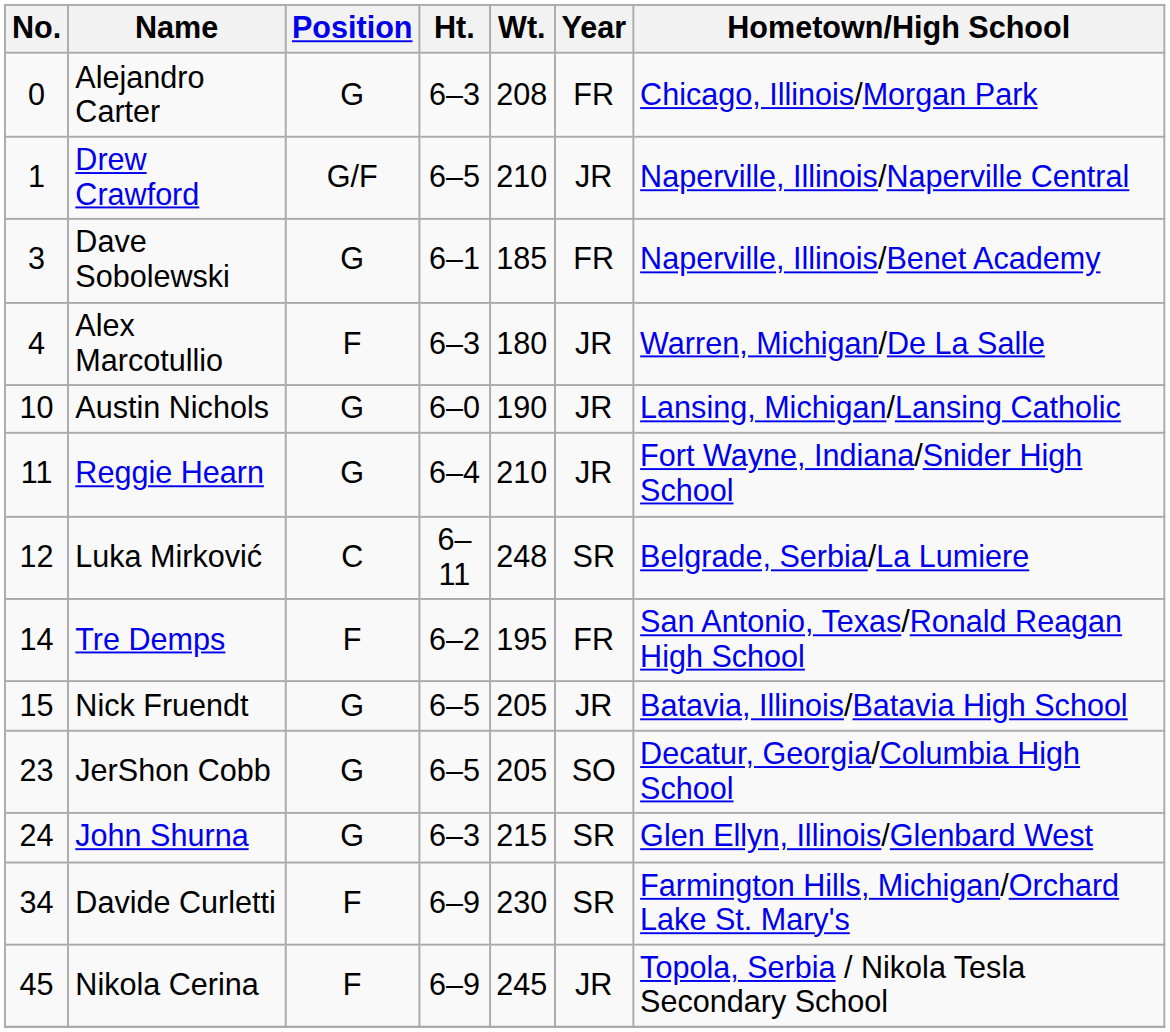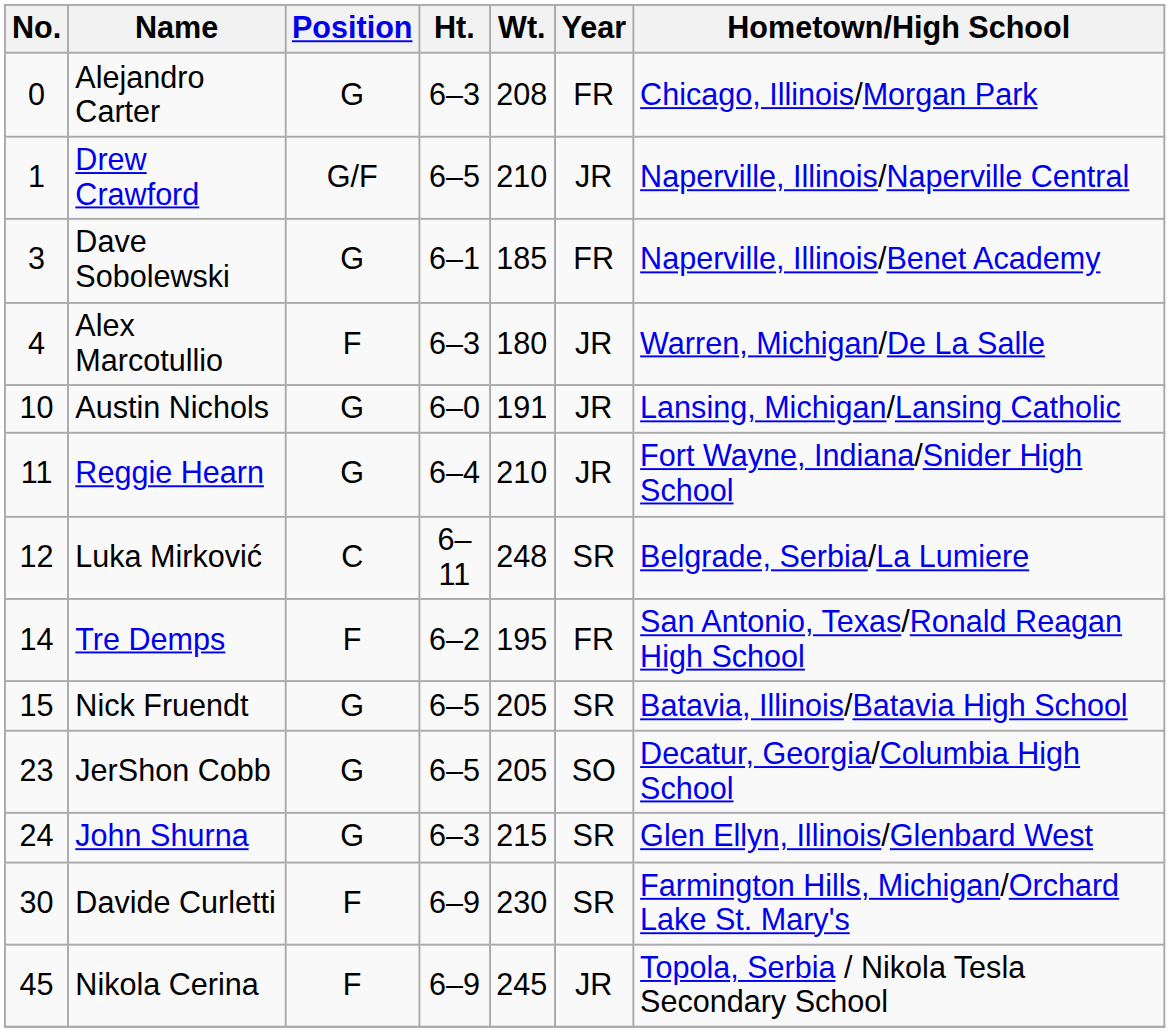Austin Nichols | Wt.: 190 -> 191
Nick Fruendt | Year: JR -> SR
Davide Curletti | No.: 34 -> 30
